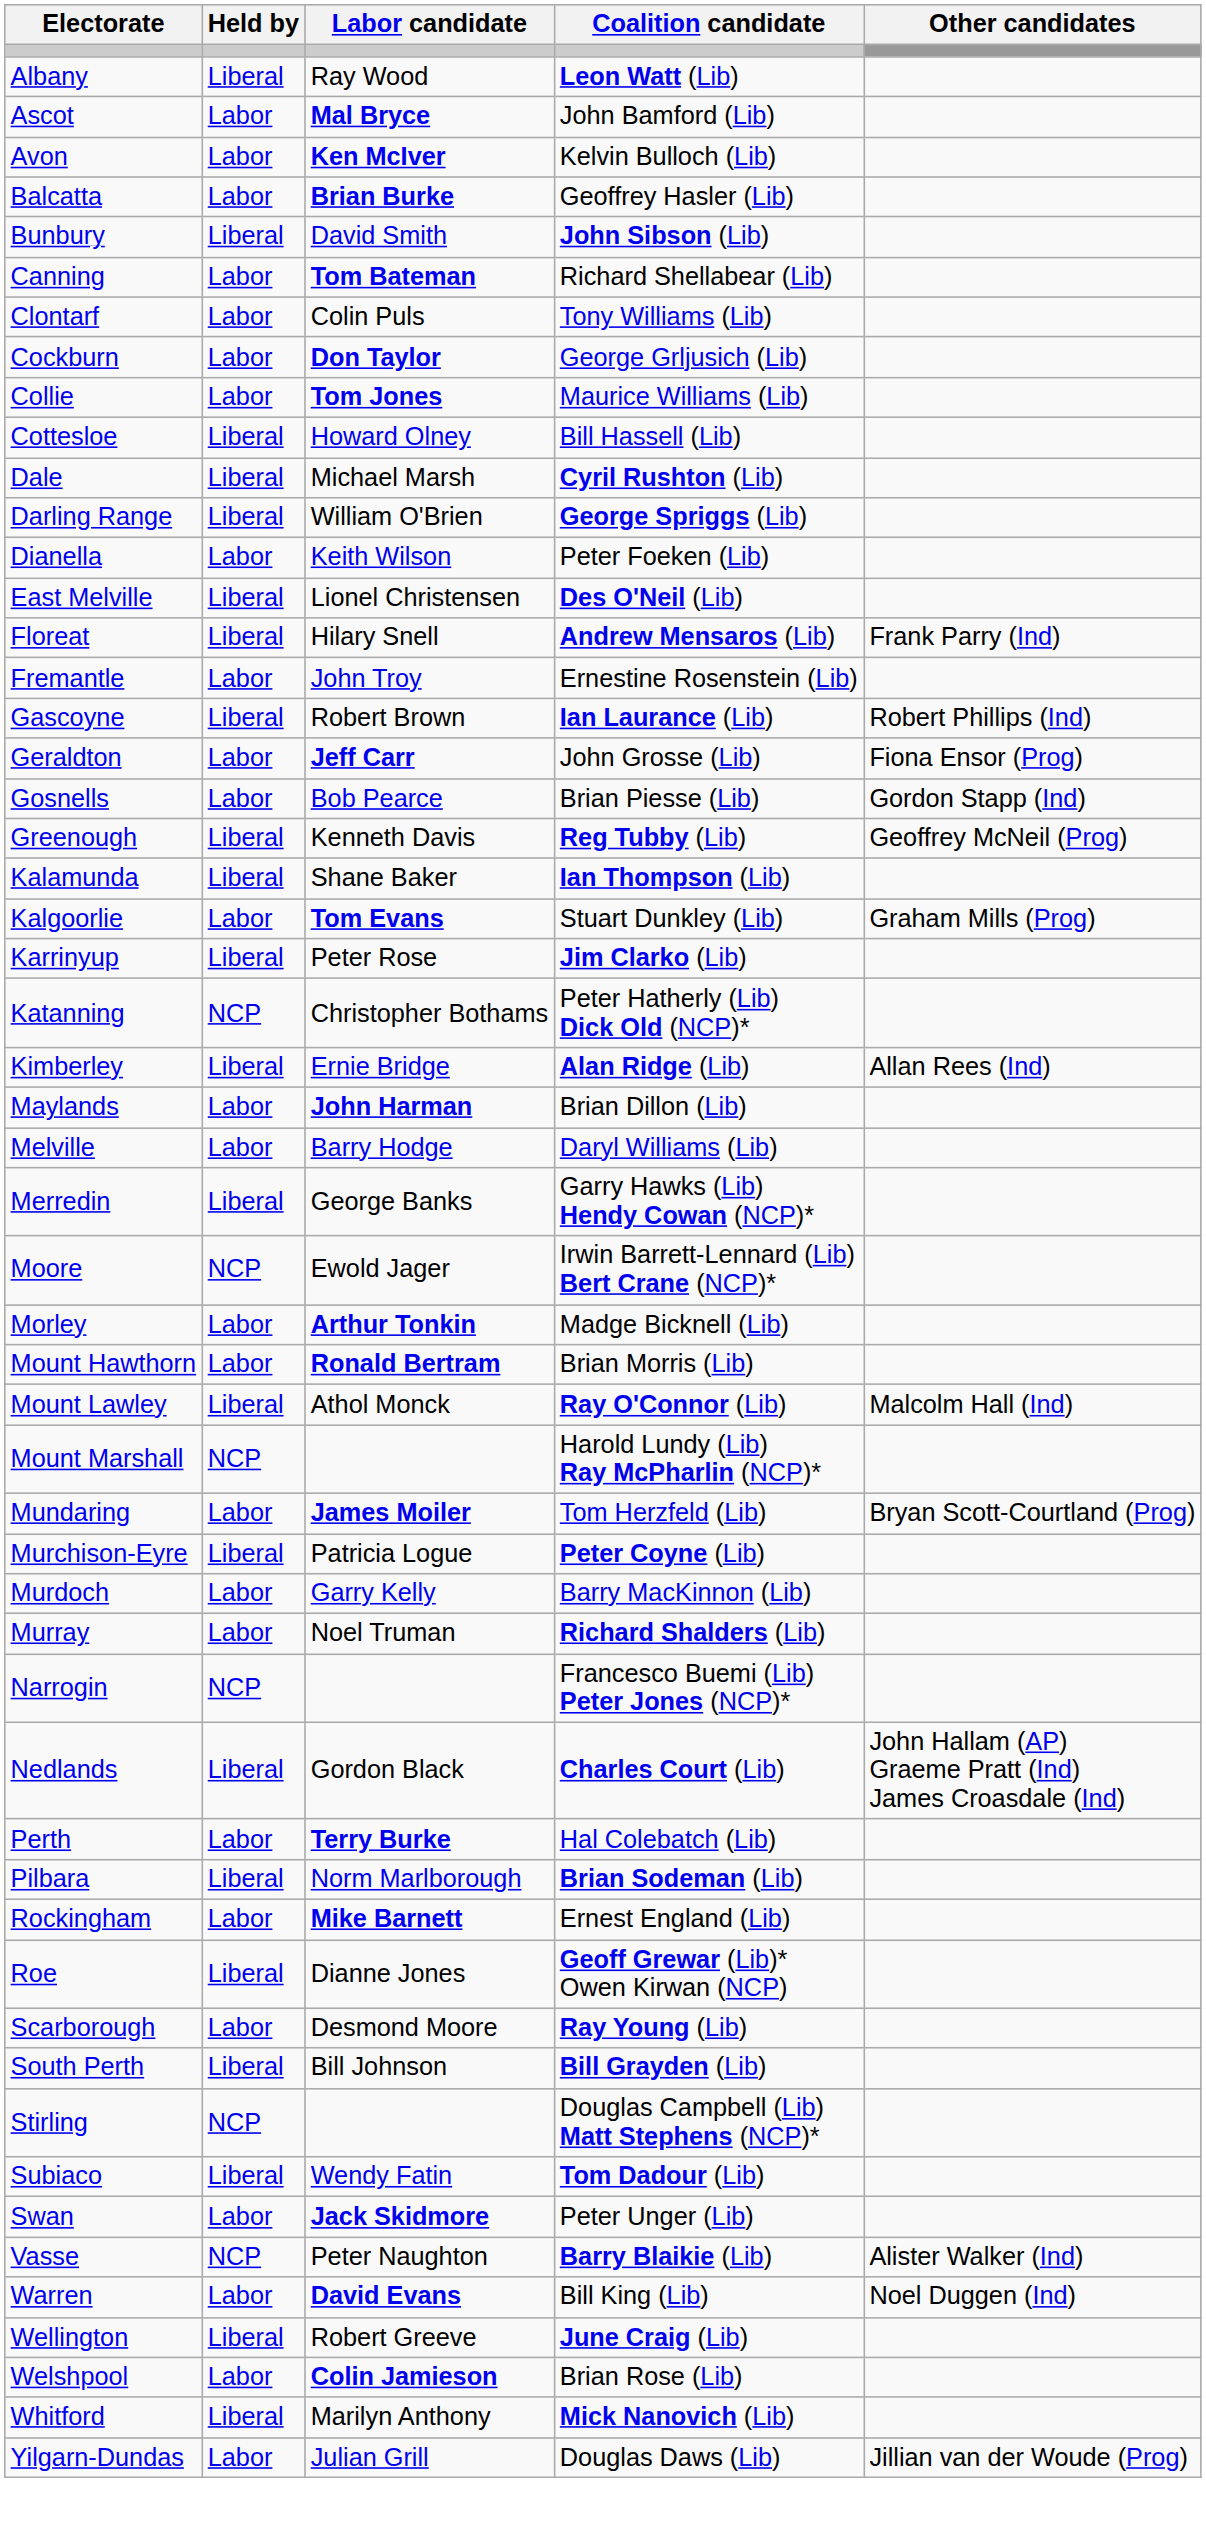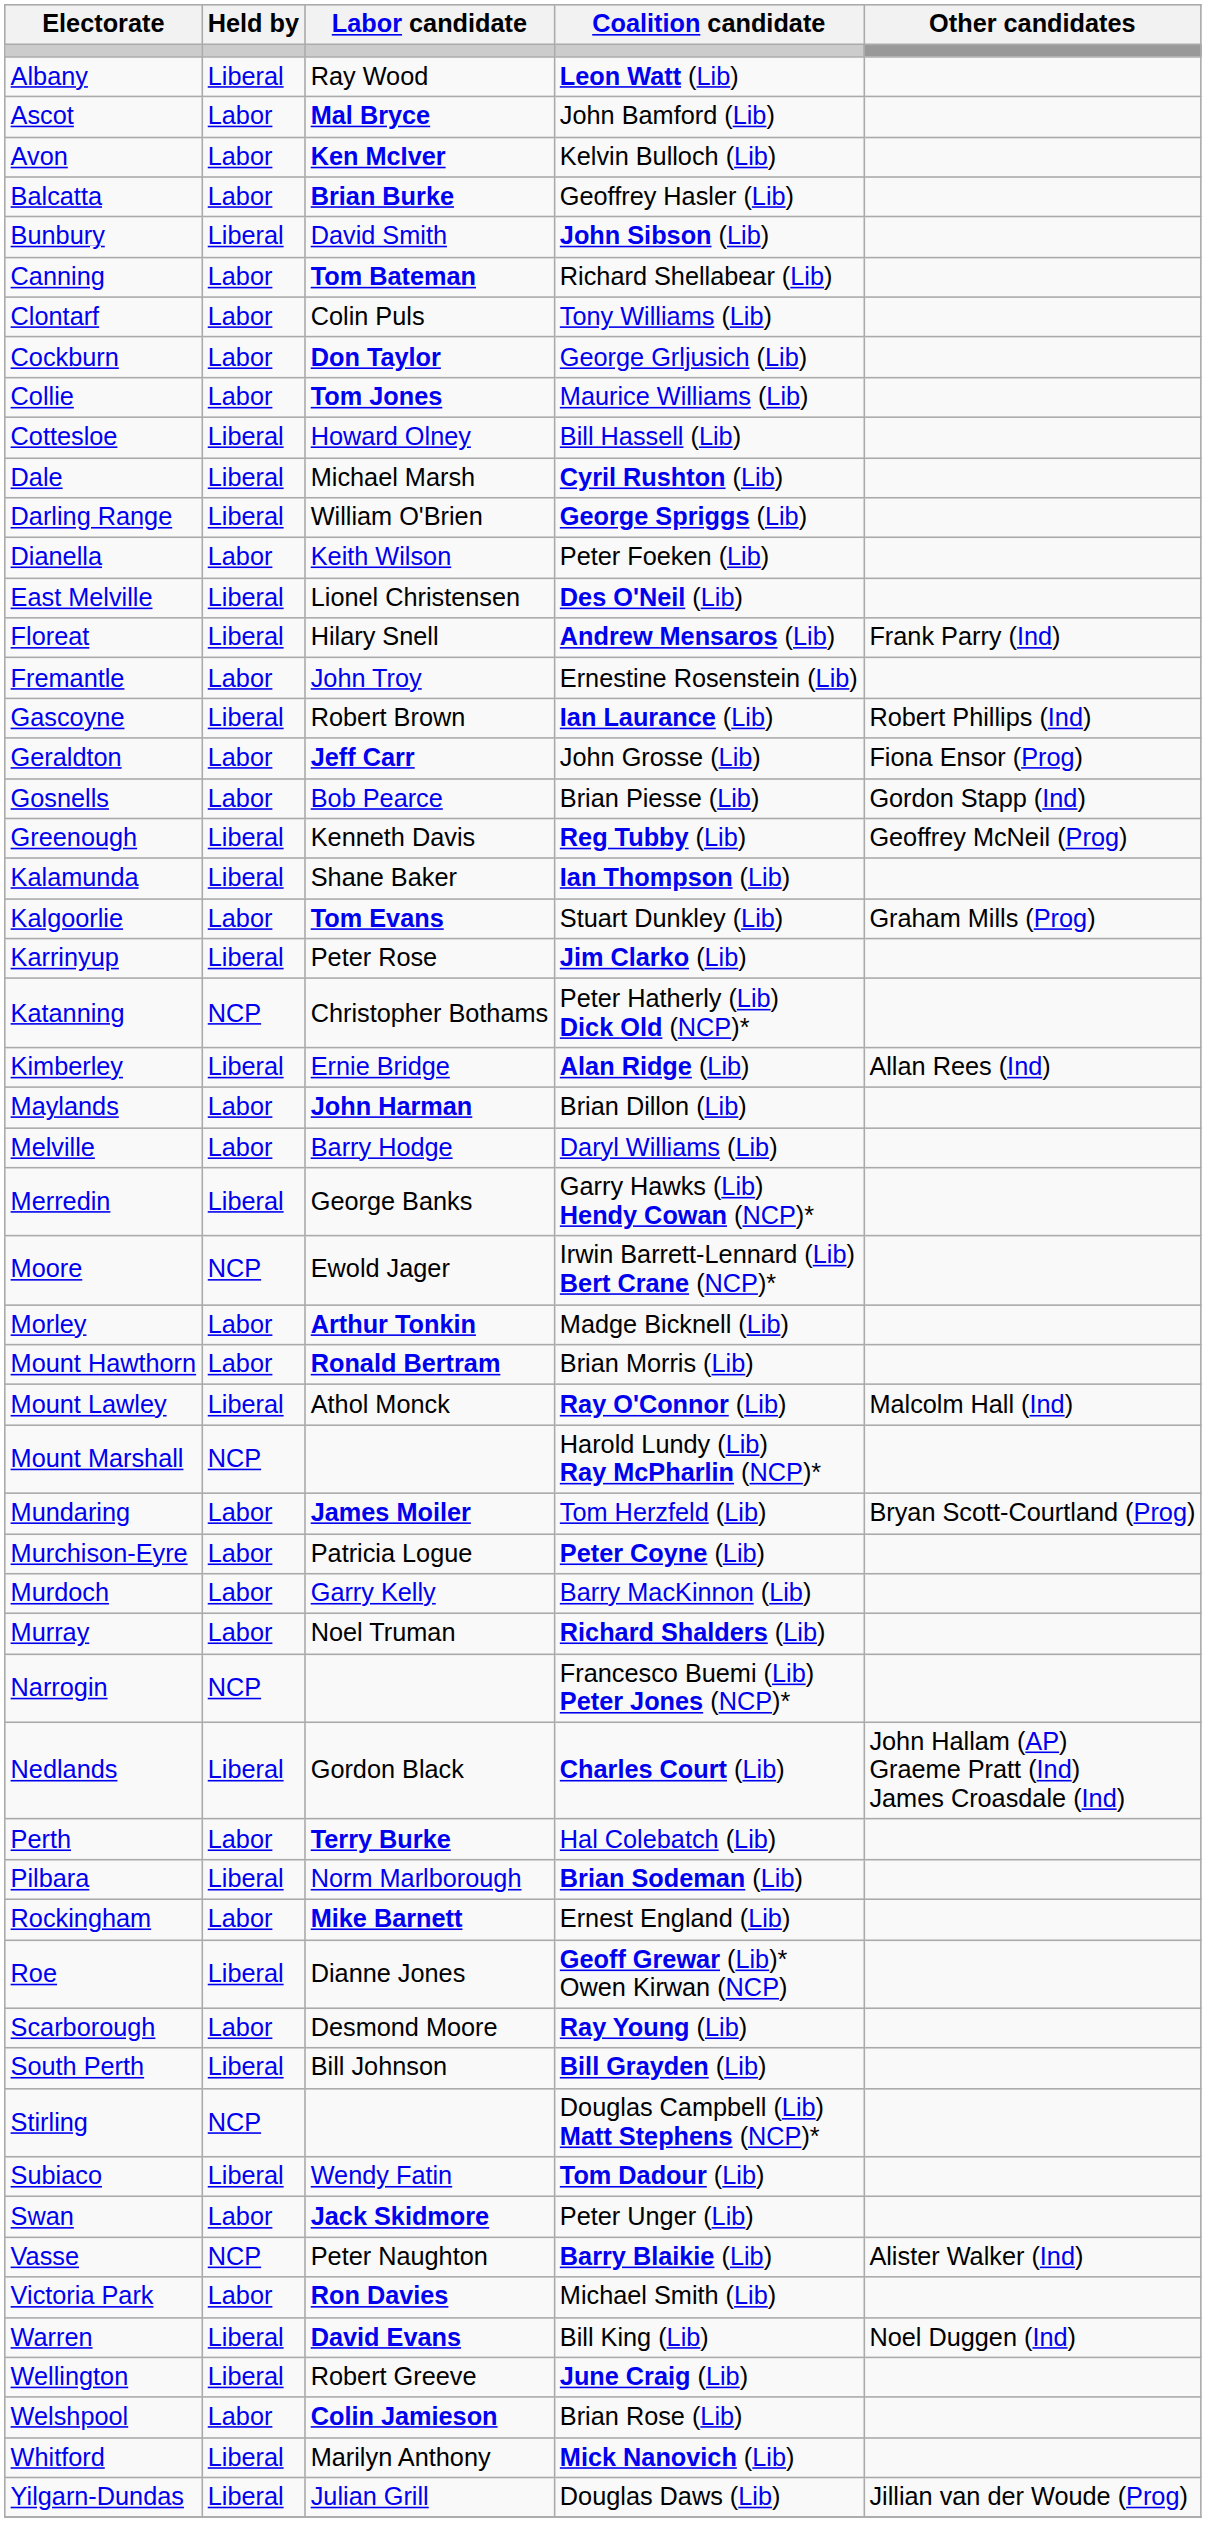Murchison-Eyre | Held by: Liberal -> Labor
+ row: Victoria Park | Labor | Ron Davies | Michael Smith (Lib)
Warren | Held by: Labor -> Liberal
Yilgarn-Dundas | Held by: Labor -> Liberal
